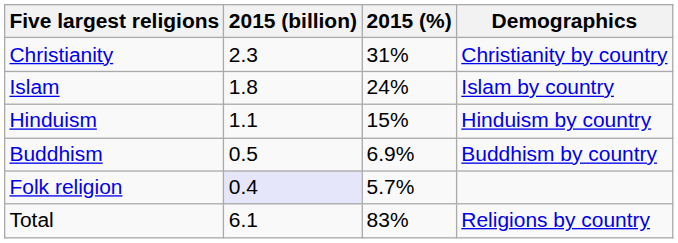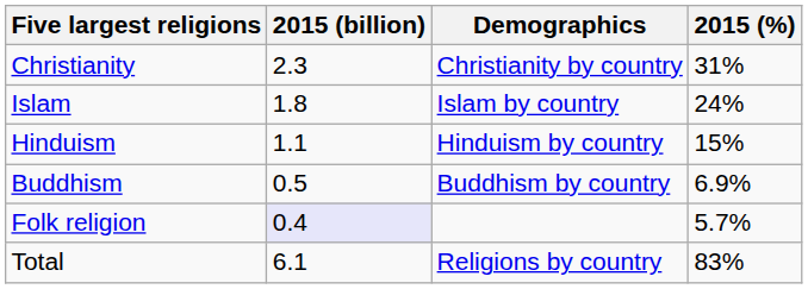columns swapped: 2015 (%) <-> Demographics
